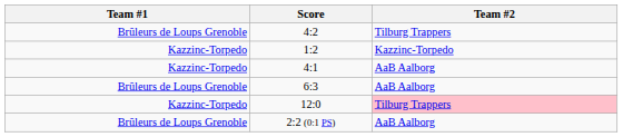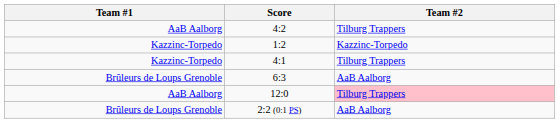4:2 | Team #1: Brûleurs de Loups Grenoble -> AaB Aalborg
4:1 | Team #2: AaB Aalborg -> Tilburg Trappers
12:0 | Team #1: Kazzinc-Torpedo -> AaB Aalborg
